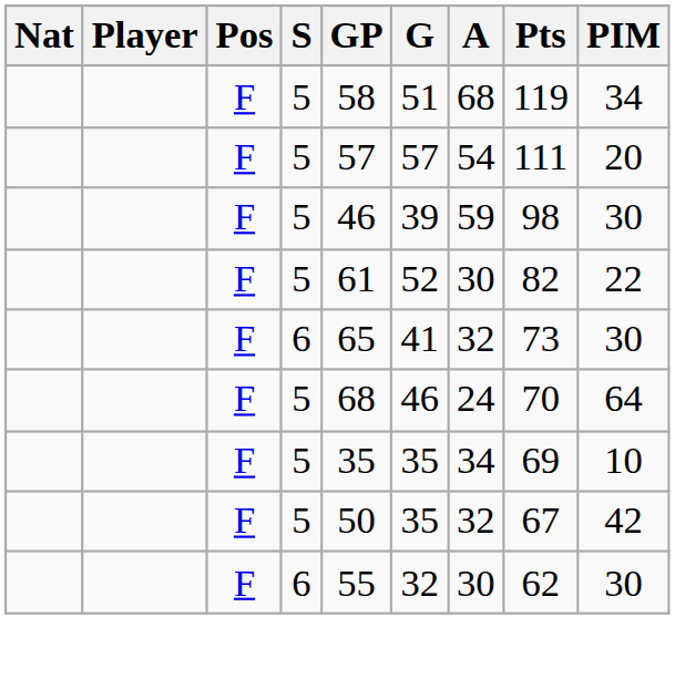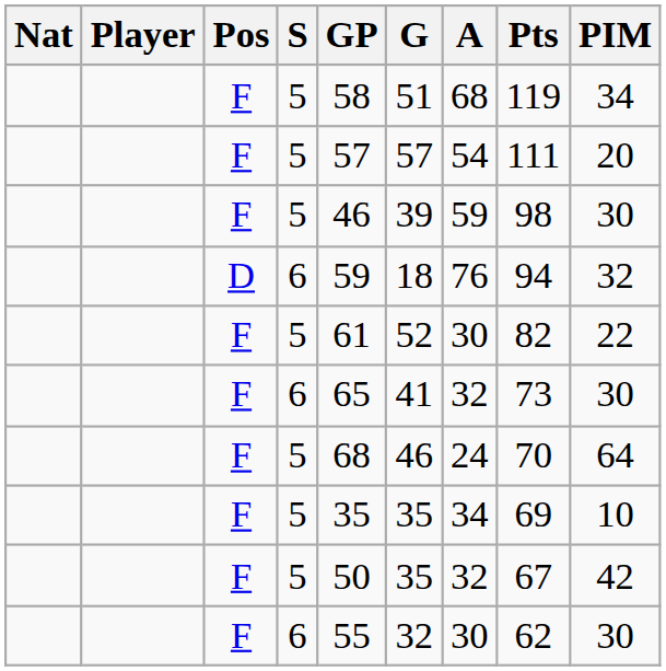+ row: D | 6 | 59 | 18 | 76 | 94 | 32
